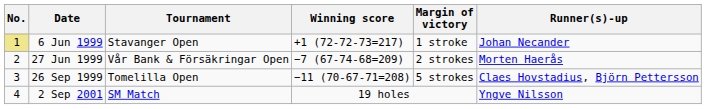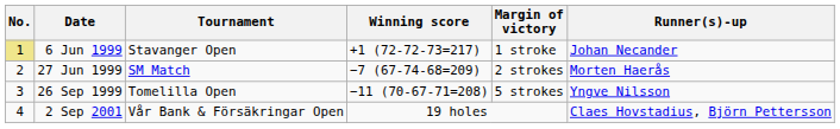27 Jun 1999 | Tournament: Vår Bank & Försäkringar Open -> SM Match
26 Sep 1999 | Runner(s)-up: Claes Hovstadius, Björn Pettersson -> Yngve Nilsson
2 Sep 2001 | Tournament: SM Match -> Vår Bank & Försäkringar Open
2 Sep 2001 | Runner(s)-up: Yngve Nilsson -> Claes Hovstadius, Björn Pettersson
